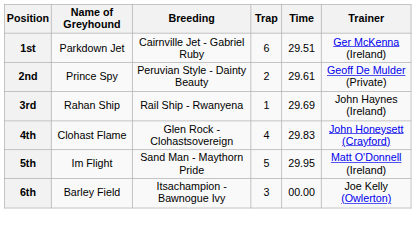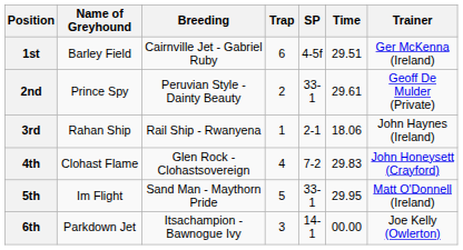+ column: SP | 4-5f | 33-1 | 2-1 | 7-2 | 33-1 | 14-1
1st | Name of Greyhound: Parkdown Jet -> Barley Field
3rd | Time: 29.69 -> 18.06
6th | Name of Greyhound: Barley Field -> Parkdown Jet
